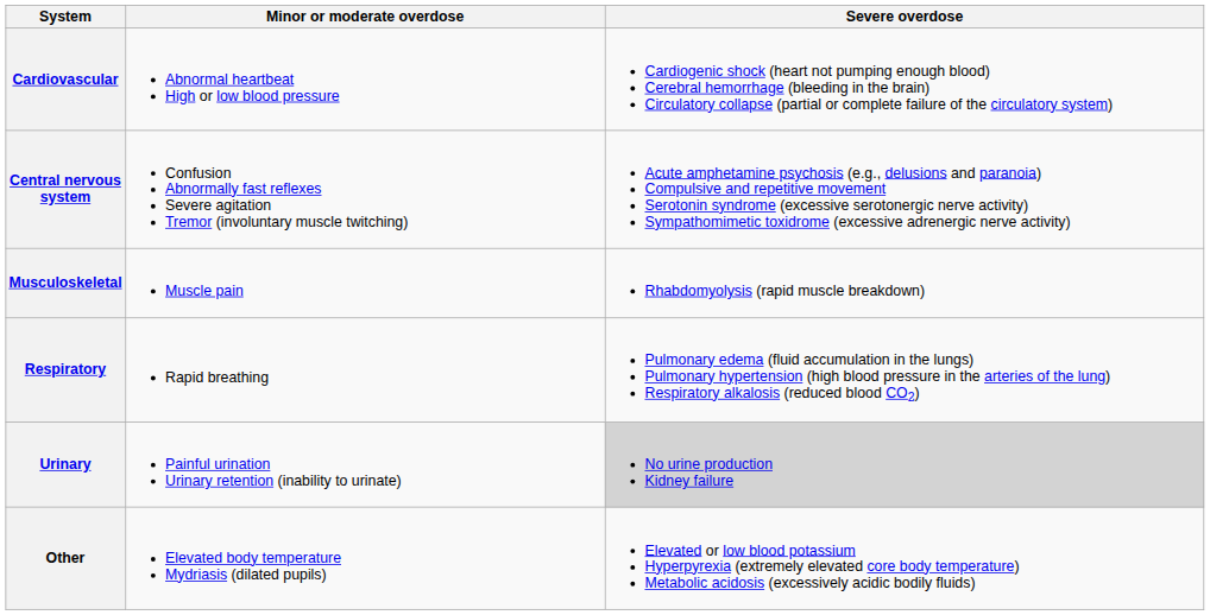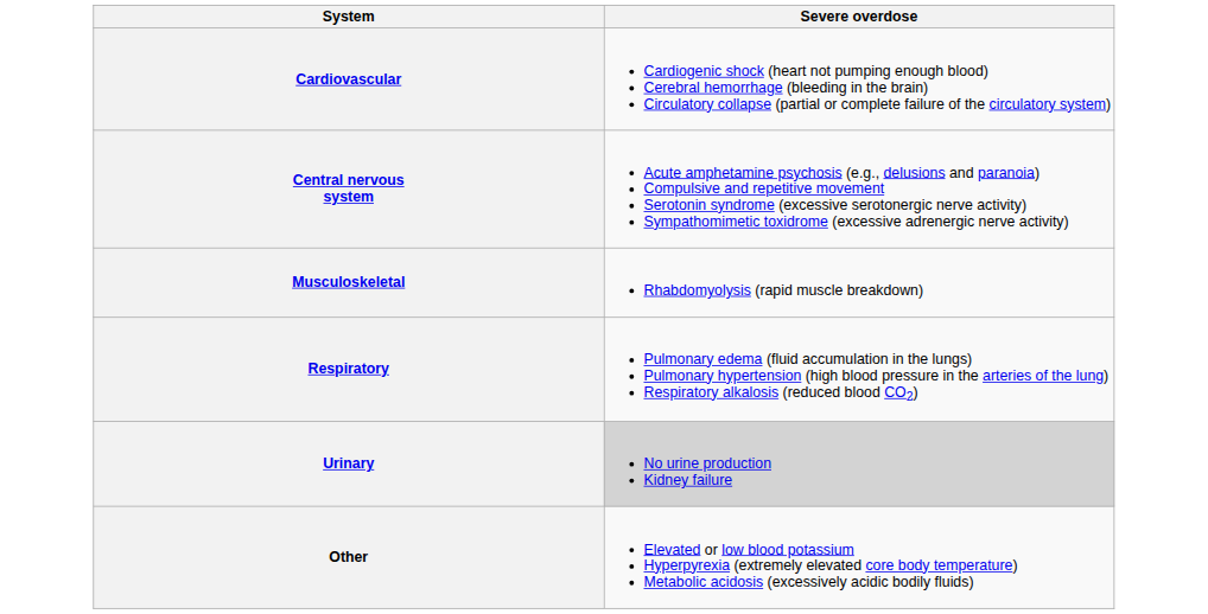- column: Minor or moderate overdose | Abnormal heartbeat High or low blood pressure | Confusion Abnormally fast reflexes Severe agitation Tremor (involuntary muscle twitching) | Muscle pain | Rapid breathing | Painful urination Urinary retention (inability to urinate) | Elevated body temperature Mydriasis (dilated pupils)
